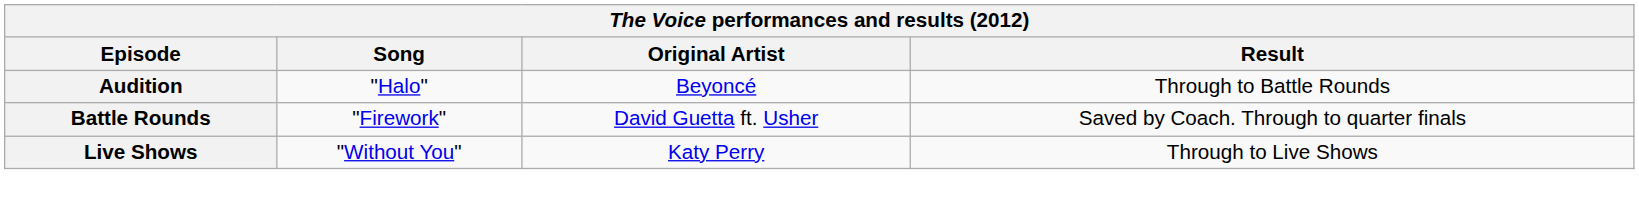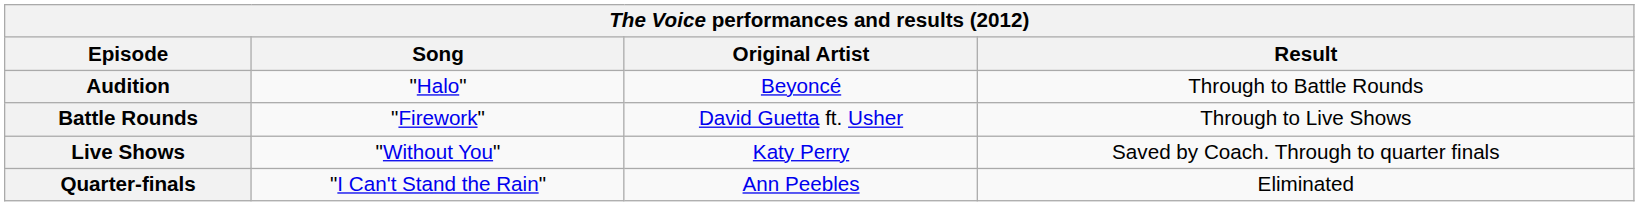Battle Rounds | Result: Saved by Coach. Through to quarter finals -> Through to Live Shows
Live Shows | Result: Through to Live Shows -> Saved by Coach. Through to quarter finals
+ row: Quarter-finals | "I Can't Stand the Rain" | Ann Peebles | Eliminated
